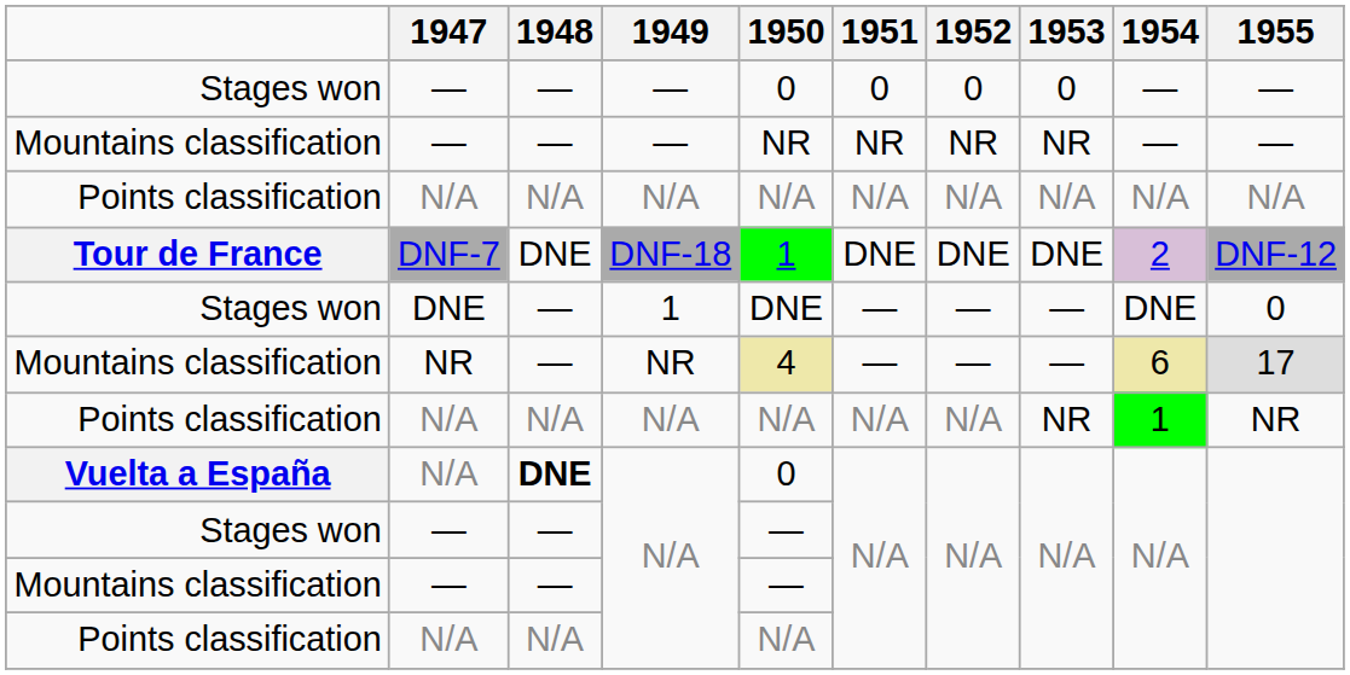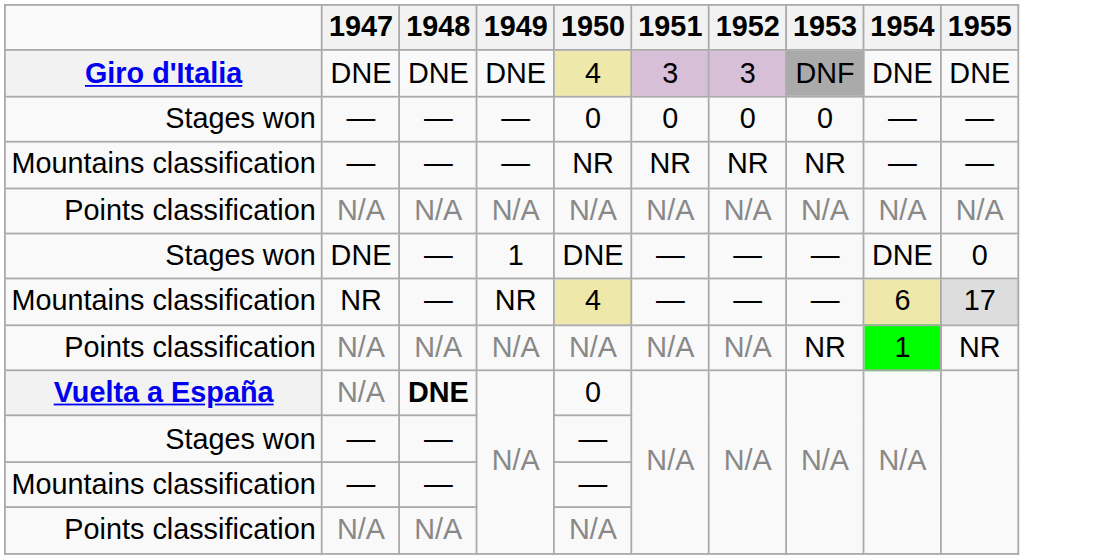+ row: Giro d'Italia | DNE | DNE | DNE | 4 | 3 | 3 | DNF | DNE | DNE
- row: Tour de France | DNF-7 | DNE | DNF-18 | 1 | DNE | DNE | DNE | 2 | DNF-12
